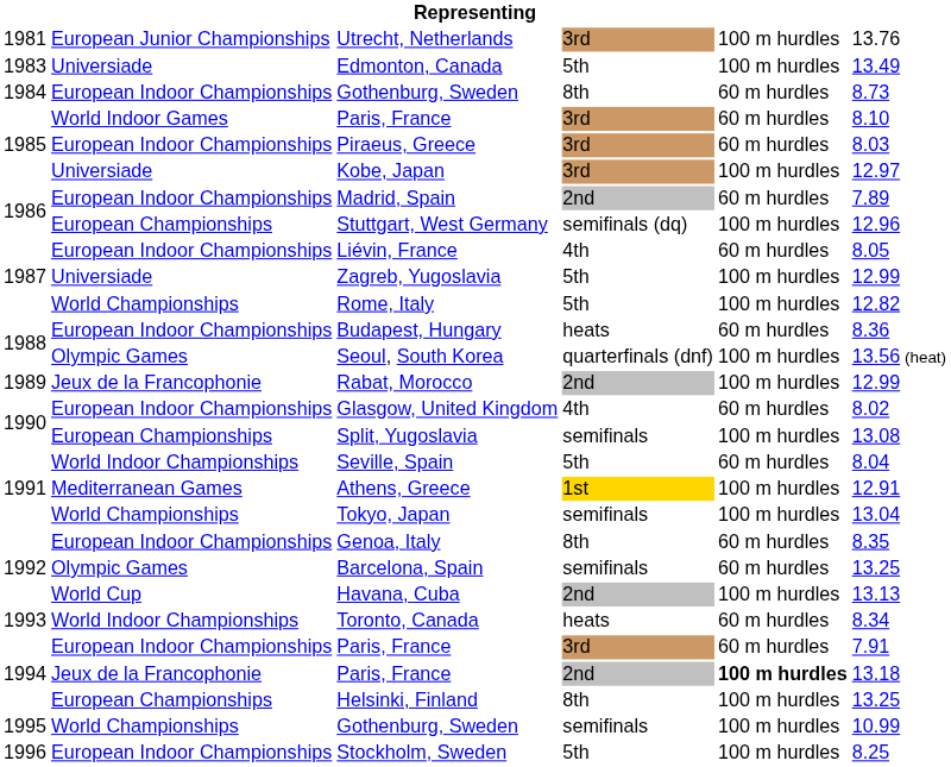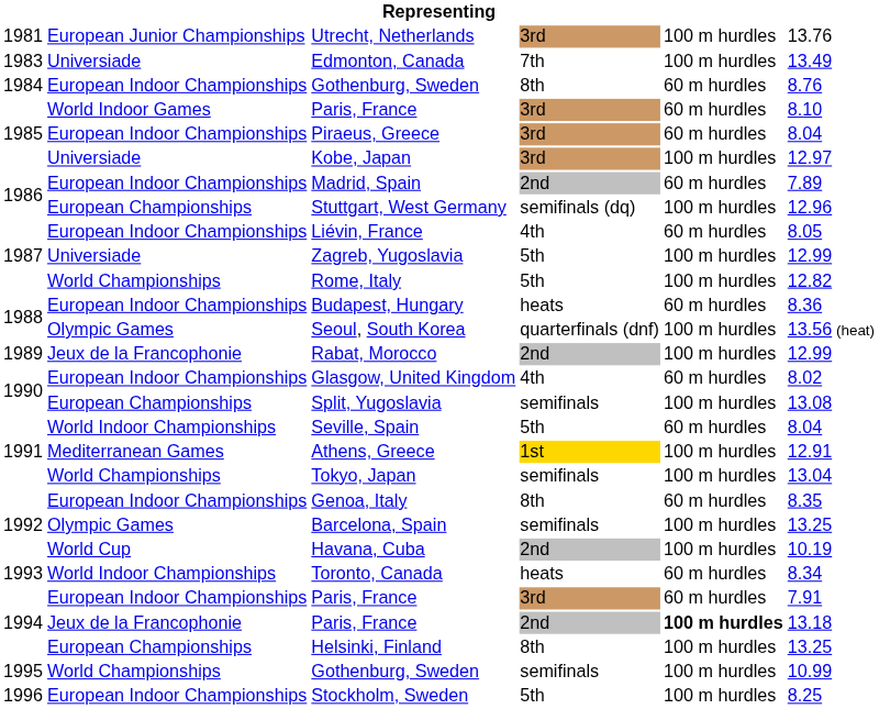Edmonton, Canada | column 4: 5th -> 7th
European Indoor Championships / Gothenburg, Sweden | column 6: 8.73 -> 8.76
Piraeus, Greece | column 6: 8.03 -> 8.04
Barcelona, Spain | column 5: 60 m hurdles -> 100 m hurdles
Havana, Cuba | column 6: 13.13 -> 10.19
